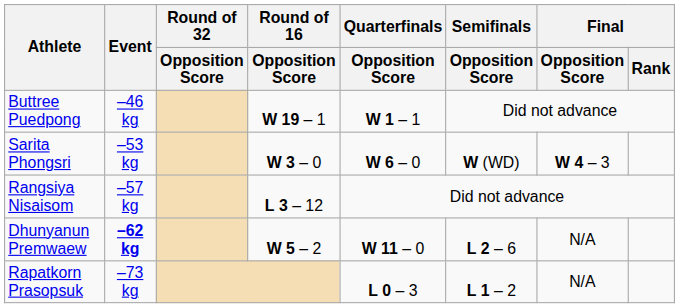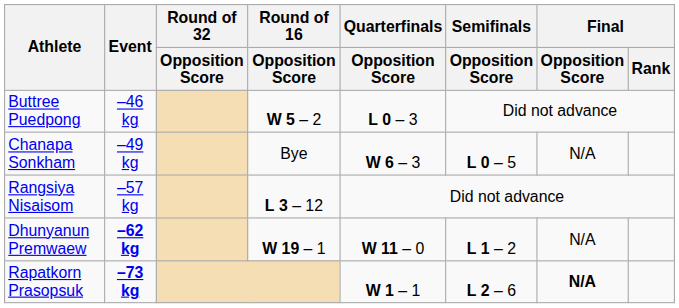Buttree Puedpong | Round of 16 / Opposition Score: W 19 – 1 -> W 5 – 2
Buttree Puedpong | Quarterfinals / Opposition Score: W 1 – 1 -> L 0 – 3
+ row: Chanapa Sonkham | –49 kg | Bye | W 6 – 3 | L 0 – 5 | N/A
- row: Sarita Phongsri | –53 kg | W 3 – 0 | W 6 – 0 | W (WD) | W 4 – 3
Dhunyanun Premwaew | Round of 16 / Opposition Score: W 5 – 2 -> W 19 – 1
Dhunyanun Premwaew | Semifinals / Opposition Score: L 2 – 6 -> L 1 – 2
Rapatkorn Prasopsuk | Event: normal -> bold
Rapatkorn Prasopsuk | Quarterfinals / Opposition Score: L 0 – 3 -> W 1 – 1
Rapatkorn Prasopsuk | Semifinals / Opposition Score: L 1 – 2 -> L 2 – 6
Rapatkorn Prasopsuk | Final / Opposition Score: normal -> bold
